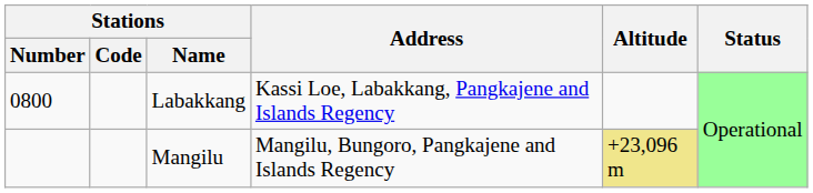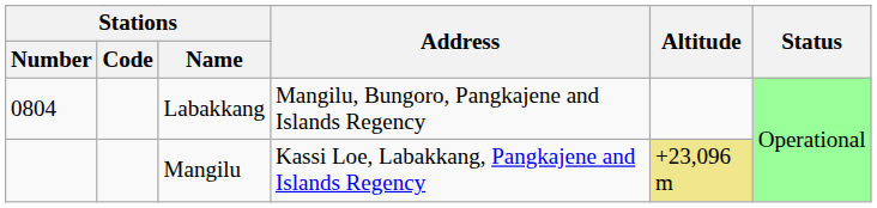Labakkang | Stations / Number: 0800 -> 0804
Labakkang | Address: Kassi Loe, Labakkang, Pangkajene and Islands Regency -> Mangilu, Bungoro, Pangkajene and Islands Regency
Mangilu | Address: Mangilu, Bungoro, Pangkajene and Islands Regency -> Kassi Loe, Labakkang, Pangkajene and Islands Regency
